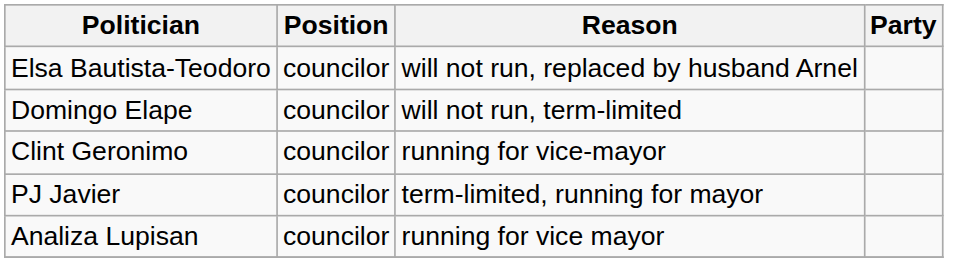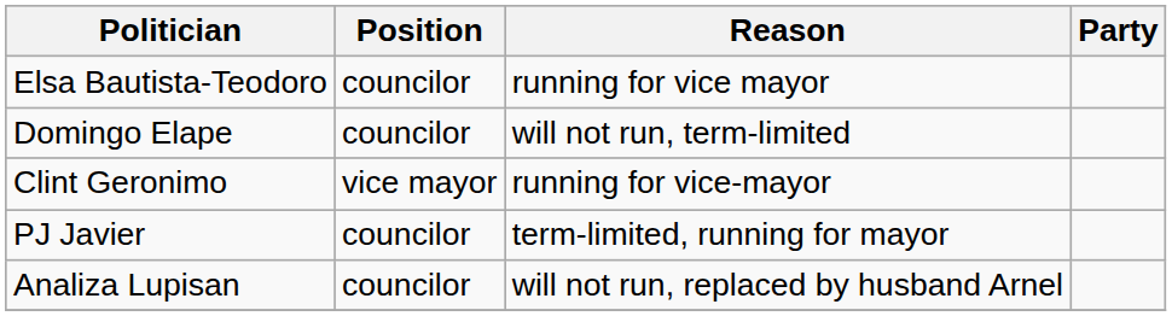Elsa Bautista-Teodoro | Reason: will not run, replaced by husband Arnel -> running for vice mayor
Clint Geronimo | Position: councilor -> vice mayor
Analiza Lupisan | Reason: running for vice mayor -> will not run, replaced by husband Arnel
